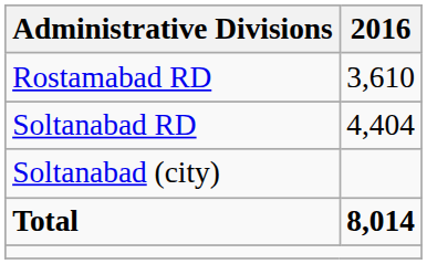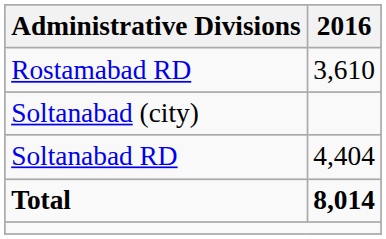rows swapped: Soltanabad RD <-> Soltanabad (city)
